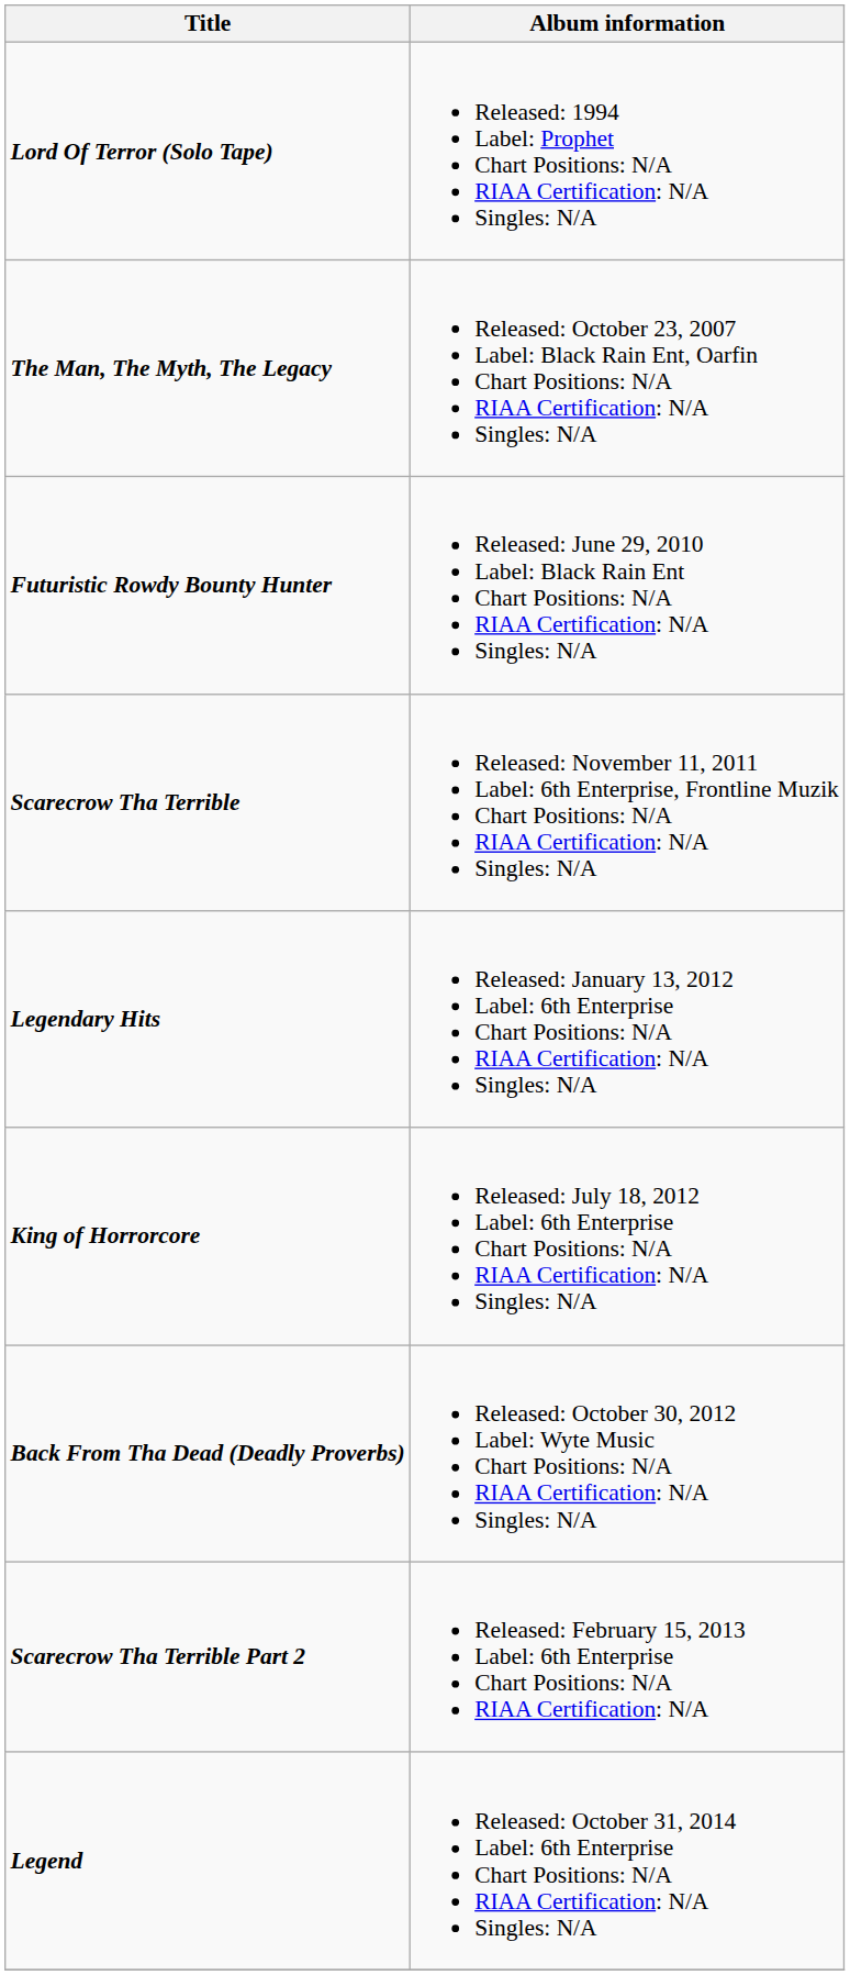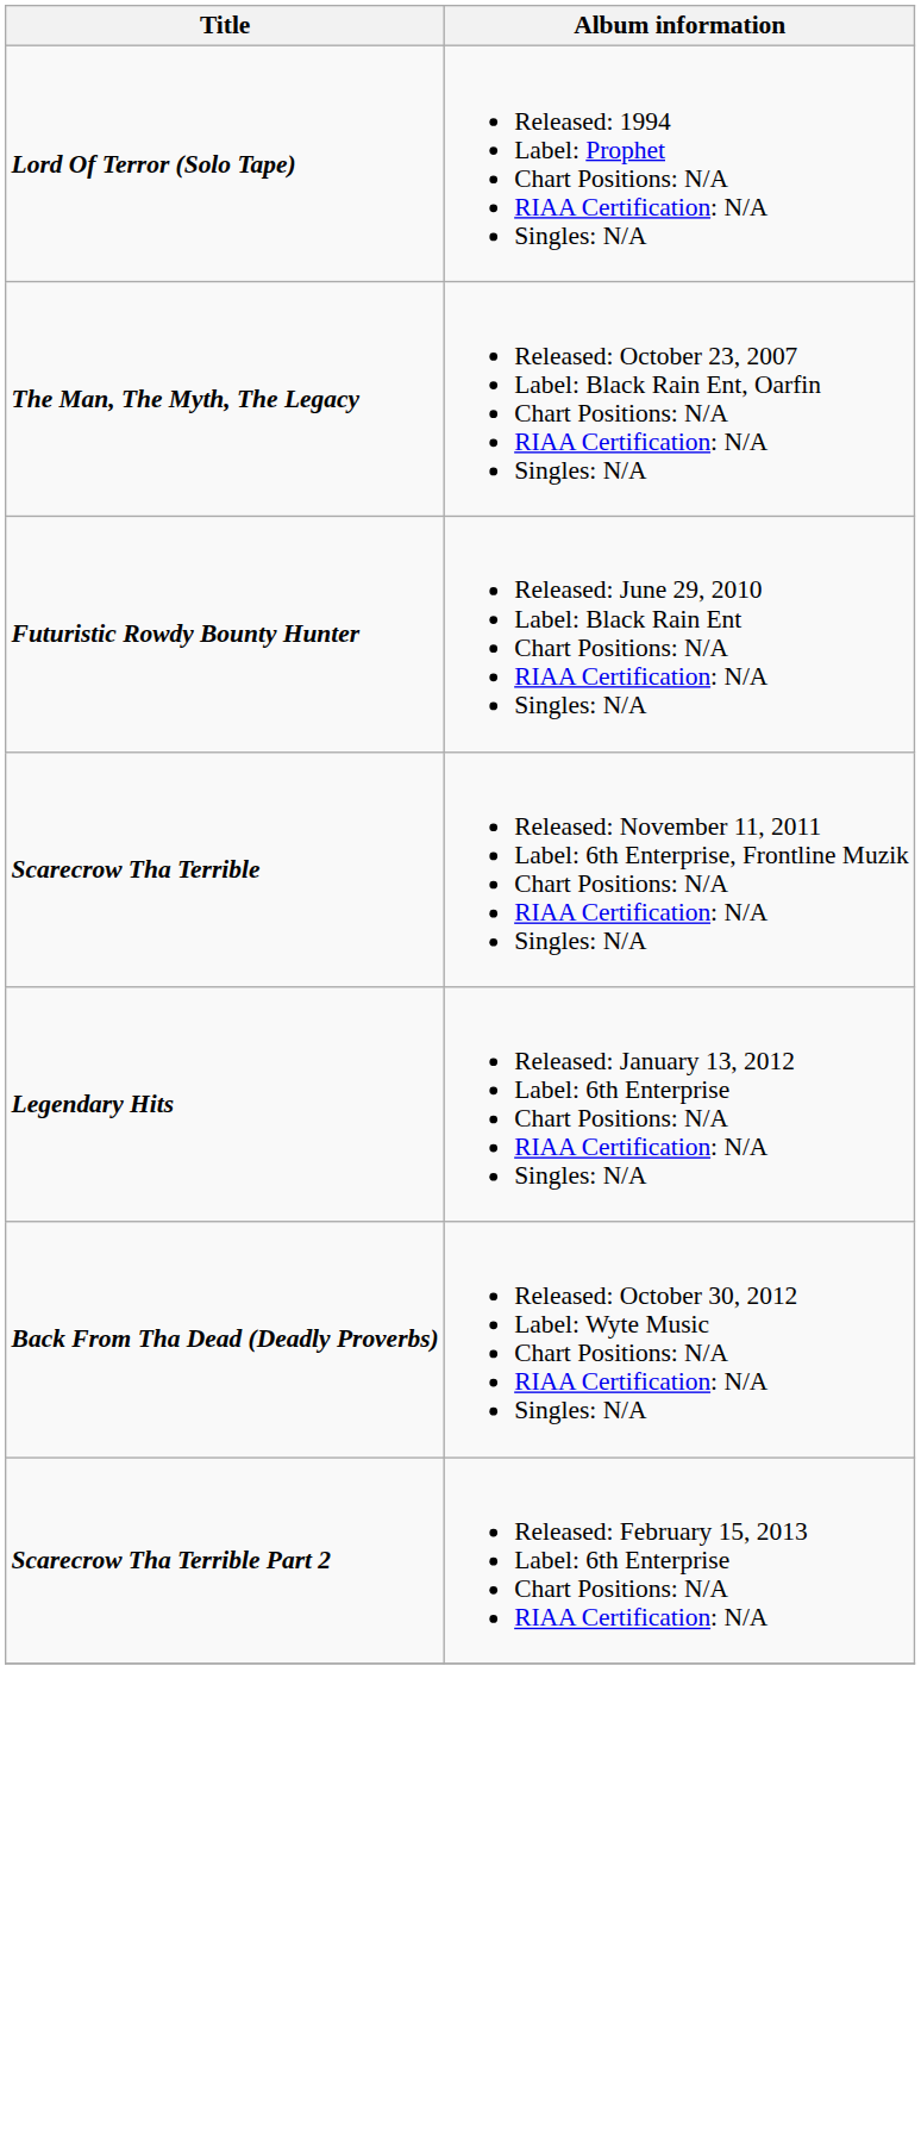- row: King of Horrorcore | Released: July 18, 2012 Label: 6th Enterprise Chart Positions: N/A RIAA Certification: N/A Singles: N/A
- row: Legend | Released: October 31, 2014 Label: 6th Enterprise Chart Positions: N/A RIAA Certification: N/A Singles: N/A
